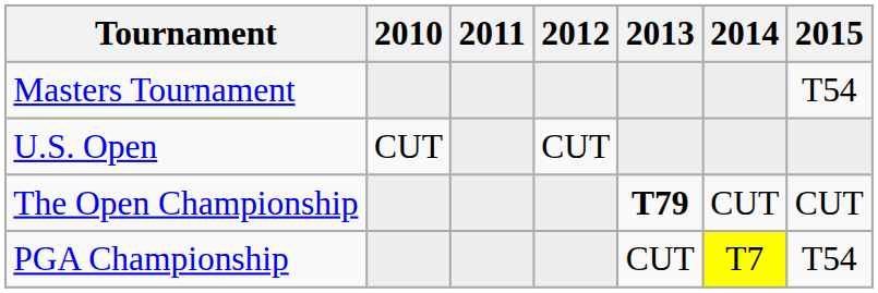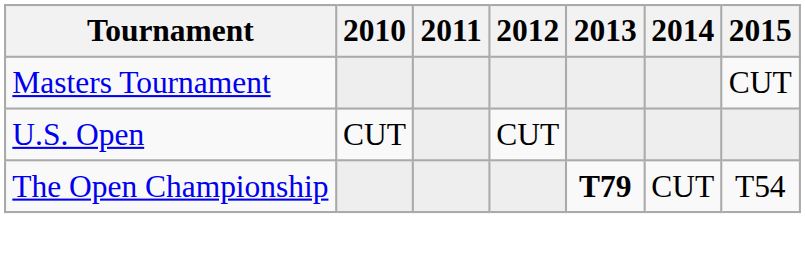Masters Tournament | 2015: T54 -> CUT
The Open Championship | 2015: CUT -> T54
- row: PGA Championship | CUT | T7 | T54
